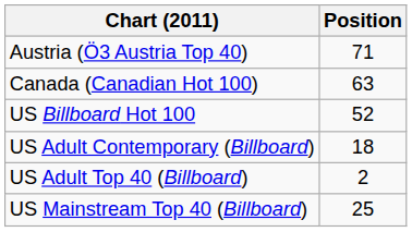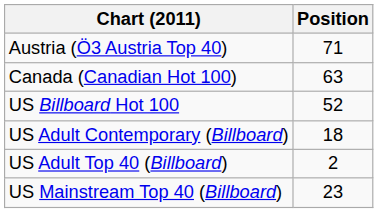US Mainstream Top 40 (Billboard) | Position: 25 -> 23
